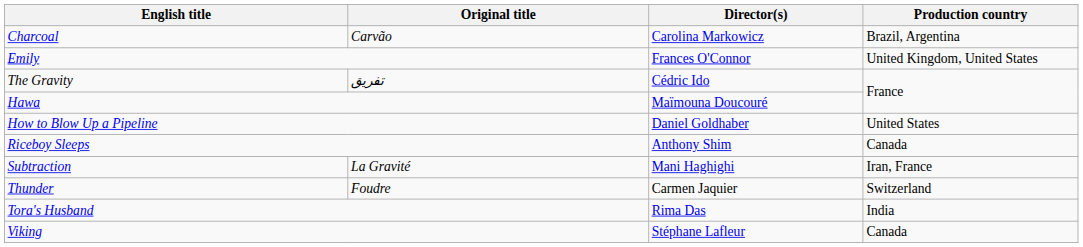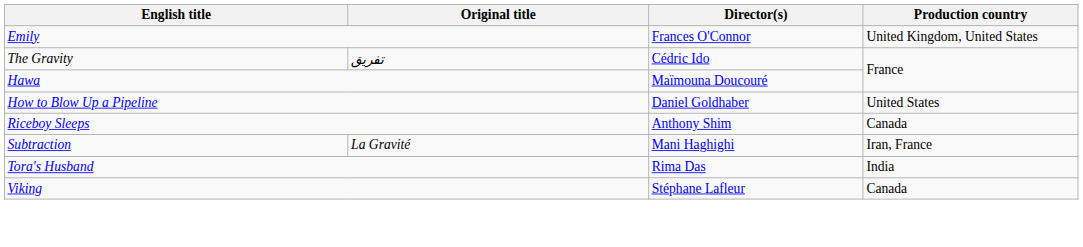- row: Charcoal | Carvão | Carolina Markowicz | Brazil, Argentina
- row: Thunder | Foudre | Carmen Jaquier | Switzerland
